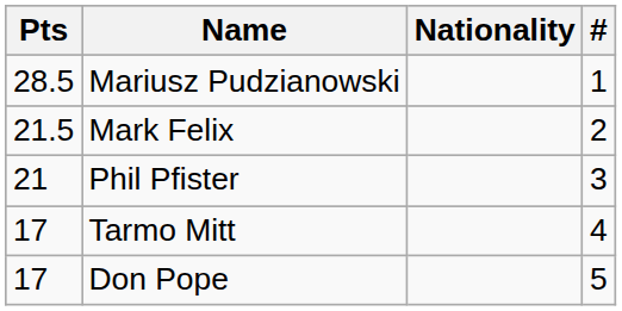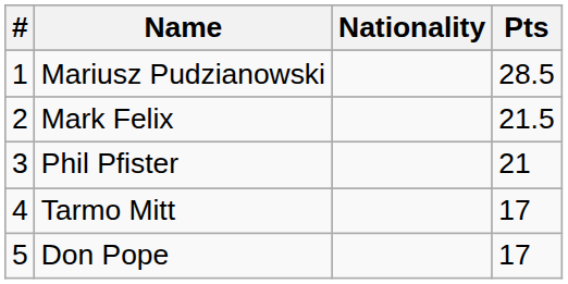columns swapped: # <-> Pts
